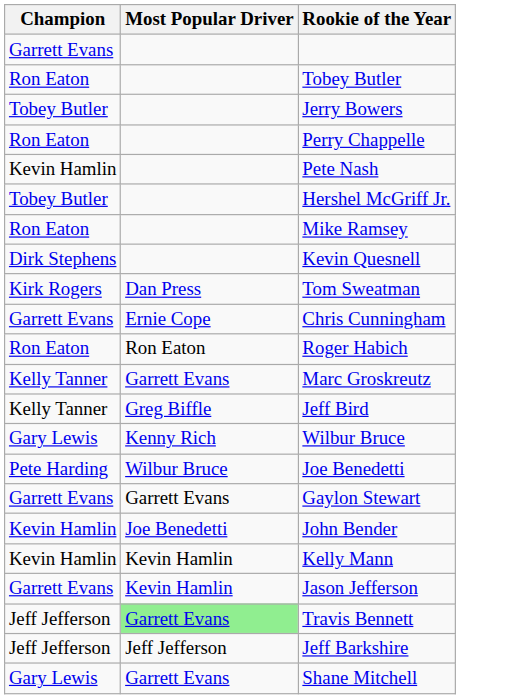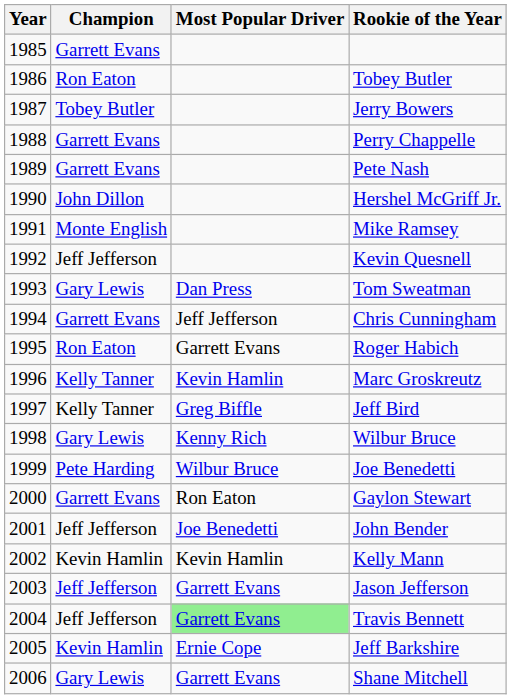+ column: Year | 1985 | 1986 | 1987 | 1988 | 1989 | 1990 | 1991 | 1992 | 1993 | 1994 | 1995 | 1996 | 1997 | 1998 | 1999 | 2000 | 2001 | 2002 | 2003 | 2004 | 2005 | 2006
Perry Chappelle | Champion: Ron Eaton -> Garrett Evans
Pete Nash | Champion: Kevin Hamlin -> Garrett Evans
Hershel McGriff Jr. | Champion: Tobey Butler -> John Dillon
Mike Ramsey | Champion: Ron Eaton -> Monte English
Kevin Quesnell | Champion: Dirk Stephens -> Jeff Jefferson
Tom Sweatman | Champion: Kirk Rogers -> Gary Lewis
Chris Cunningham | Most Popular Driver: Ernie Cope -> Jeff Jefferson
Roger Habich | Most Popular Driver: Ron Eaton -> Garrett Evans
Marc Groskreutz | Most Popular Driver: Garrett Evans -> Kevin Hamlin
Gaylon Stewart | Most Popular Driver: Garrett Evans -> Ron Eaton
John Bender | Champion: Kevin Hamlin -> Jeff Jefferson
Jason Jefferson | Champion: Garrett Evans -> Jeff Jefferson
Jason Jefferson | Most Popular Driver: Kevin Hamlin -> Garrett Evans
Jeff Barkshire | Champion: Jeff Jefferson -> Kevin Hamlin
Jeff Barkshire | Most Popular Driver: Jeff Jefferson -> Ernie Cope
